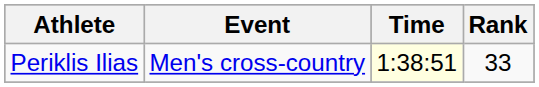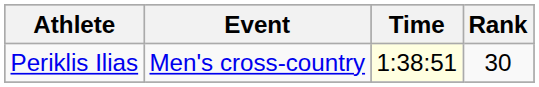Periklis Ilias | Rank: 33 -> 30
